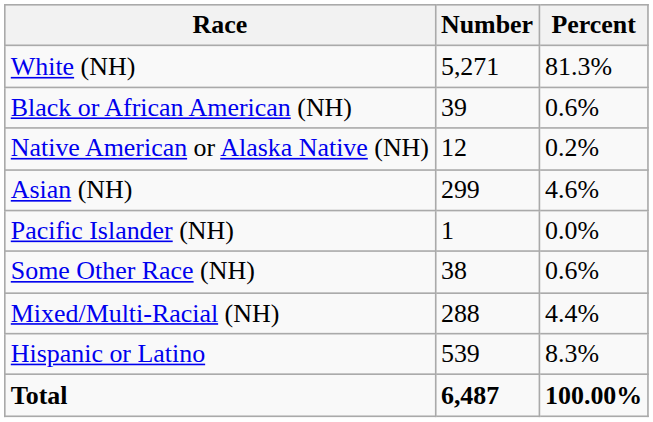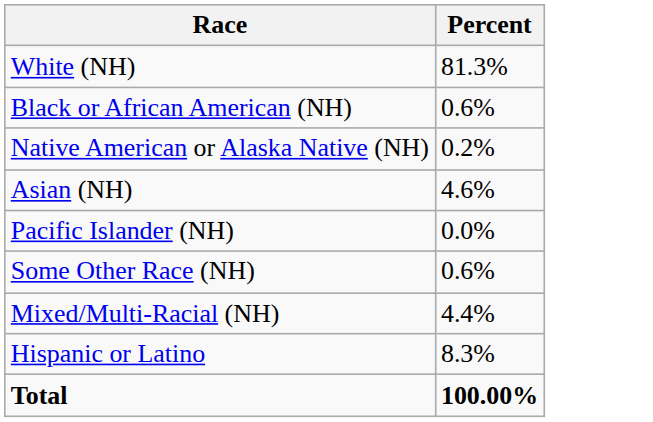- column: Number | 5,271 | 39 | 12 | 299 | 1 | 38 | 288 | 539 | 6,487
